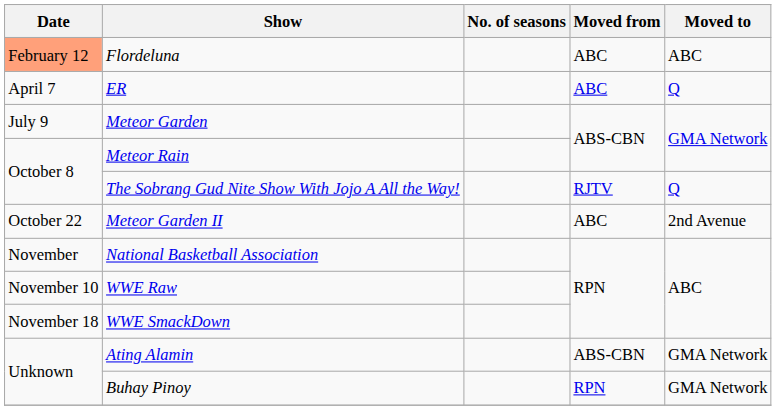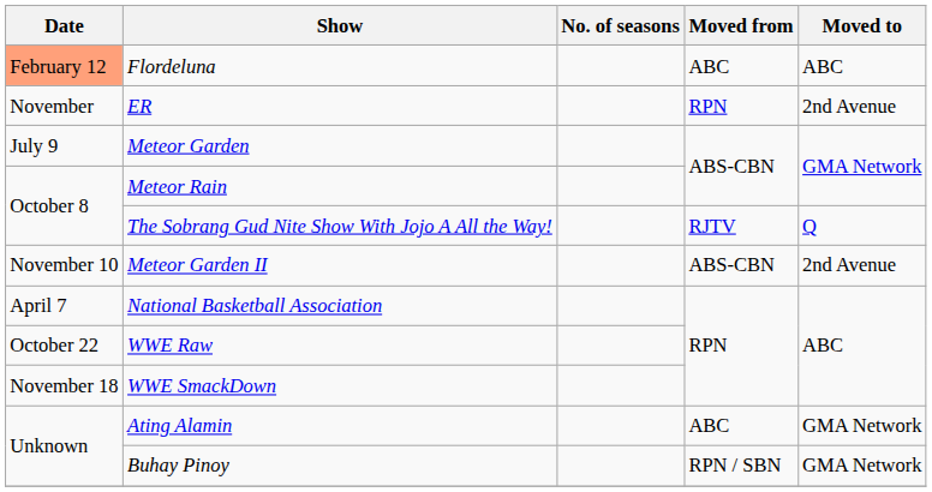ER | Date: April 7 -> November
ER | Moved from: ABC -> RPN
ER | Moved to: Q -> 2nd Avenue
Meteor Garden II | Date: October 22 -> November 10
Meteor Garden II | Moved from: ABC -> ABS-CBN
National Basketball Association | Date: November -> April 7
WWE Raw | Date: November 10 -> October 22
Ating Alamin | Moved from: ABS-CBN -> ABC
Buhay Pinoy | Moved from: RPN -> RPN / SBN
